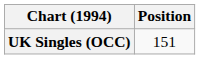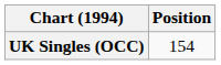UK Singles (OCC) | Position: 151 -> 154
